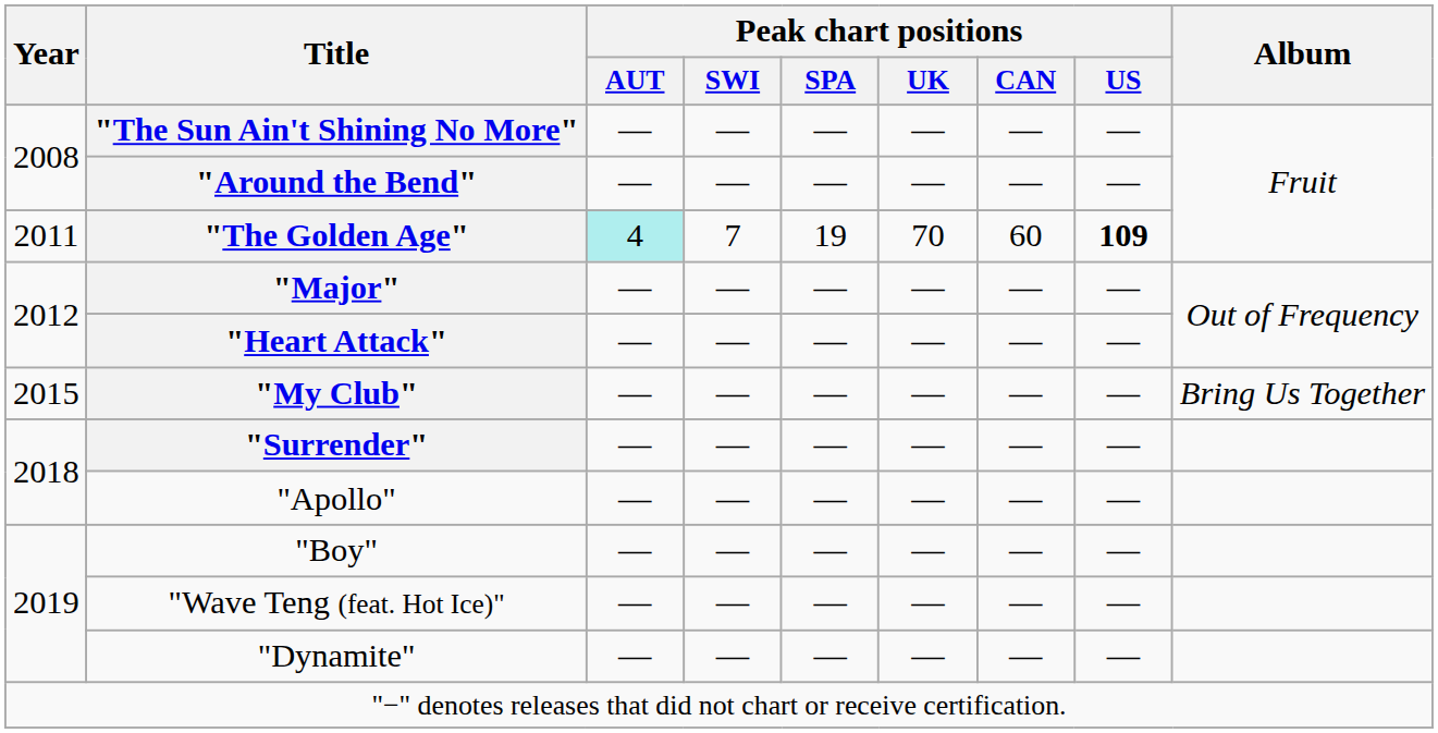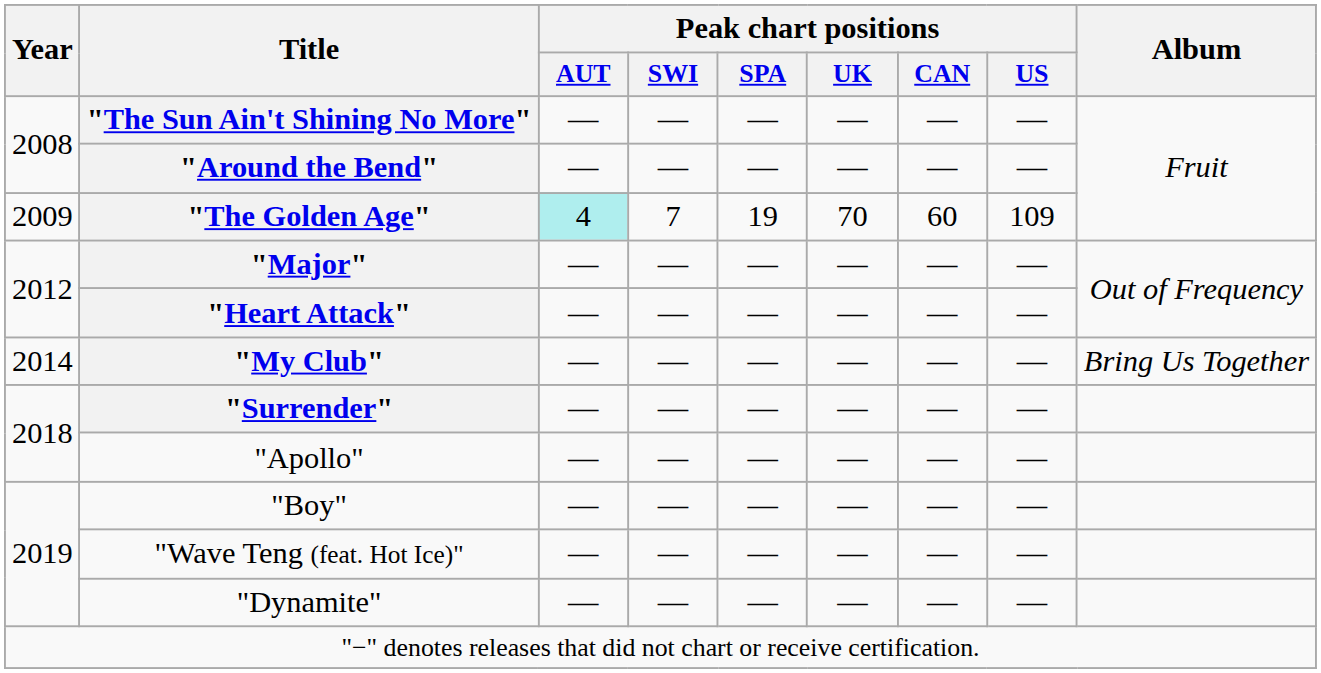"The Golden Age" | Year: 2011 -> 2009
"The Golden Age" | Peak chart positions / US: bold -> normal
"My Club" | Year: 2015 -> 2014
